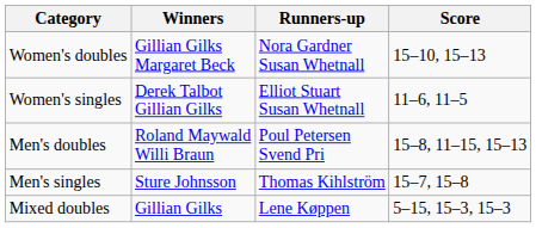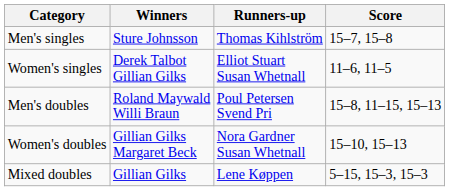rows swapped: Men's singles <-> Women's doubles
